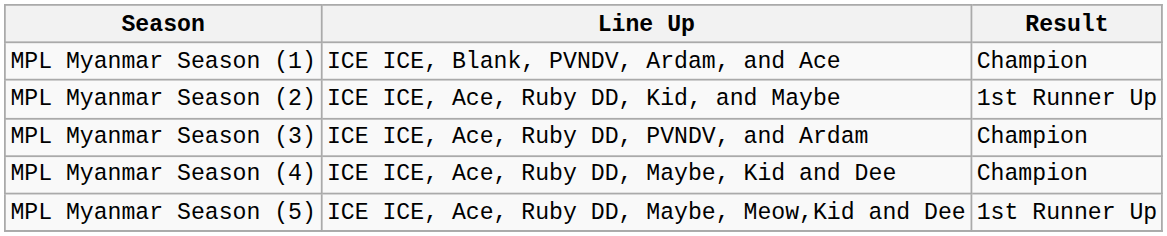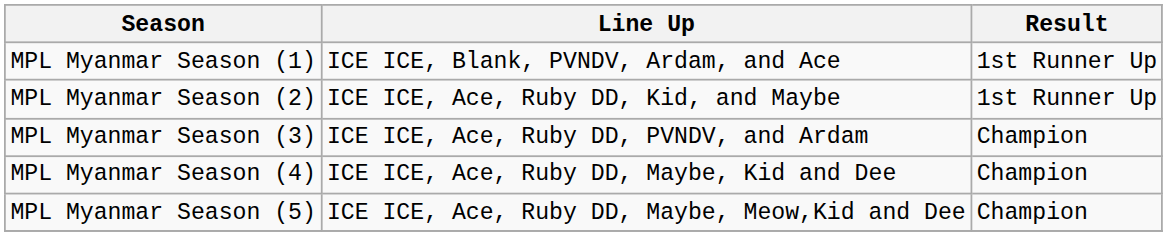MPL Myanmar Season (1) | Result: Champion -> 1st Runner Up
MPL Myanmar Season (5) | Result: 1st Runner Up -> Champion
